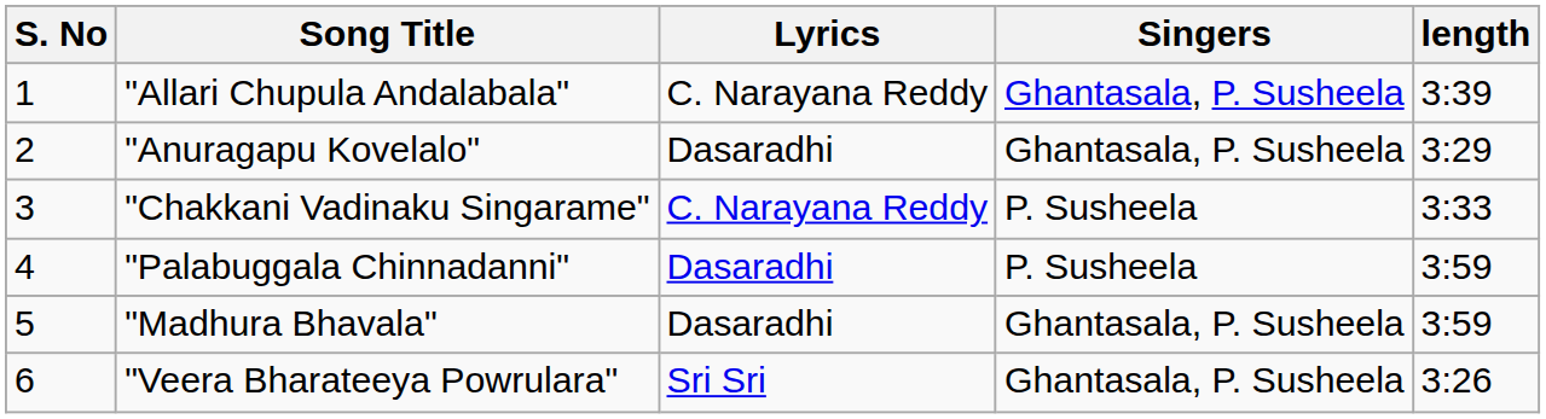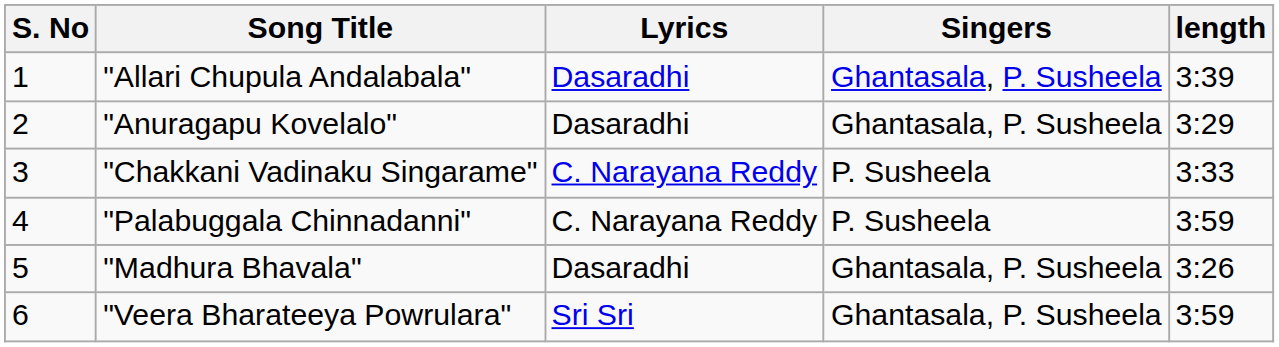"Allari Chupula Andalabala" | Lyrics: C. Narayana Reddy -> Dasaradhi
"Palabuggala Chinnadanni" | Lyrics: Dasaradhi -> C. Narayana Reddy
"Madhura Bhavala" | length: 3:59 -> 3:26
"Veera Bharateeya Powrulara" | length: 3:26 -> 3:59
